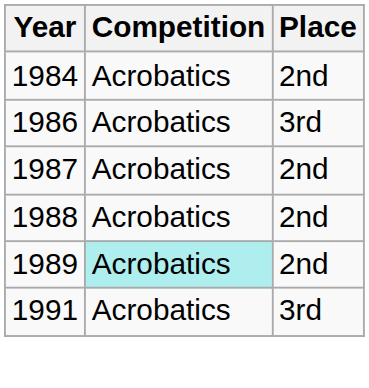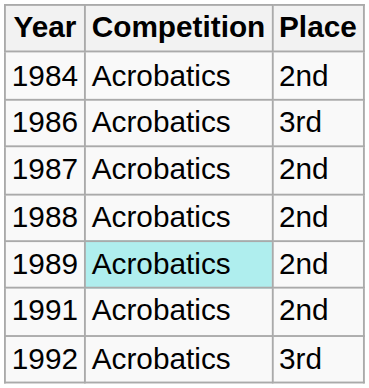1991 | Place: 3rd -> 2nd
+ row: 1992 | Acrobatics | 3rd
